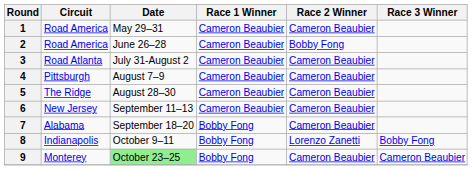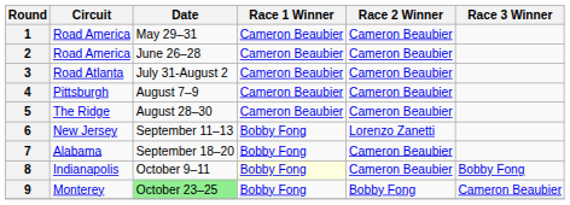2 | Race 2 Winner: Bobby Fong -> Cameron Beaubier
6 | Race 1 Winner: Cameron Beaubier -> Bobby Fong
6 | Race 2 Winner: Cameron Beaubier -> Lorenzo Zanetti
8 | Race 1 Winner: no background -> lightyellow background
8 | Race 2 Winner: Lorenzo Zanetti -> Cameron Beaubier
9 | Race 2 Winner: Cameron Beaubier -> Bobby Fong
